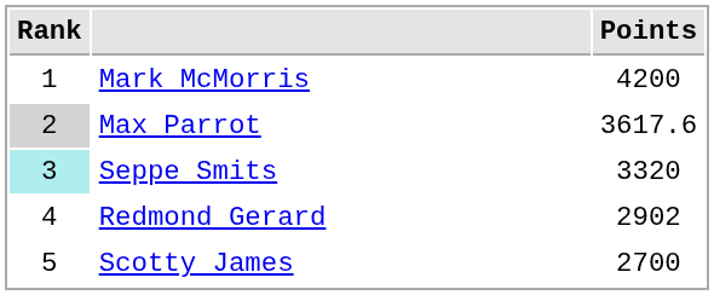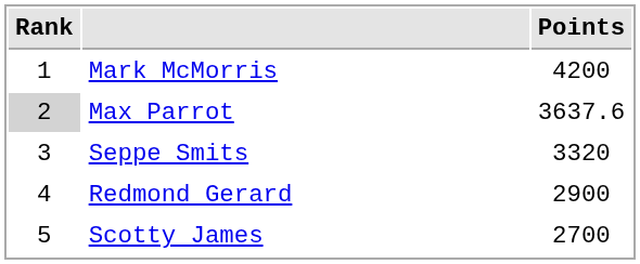Max Parrot | Points: 3617.6 -> 3637.6
Seppe Smits | Rank: paleturquoise background -> no background
Redmond Gerard | Points: 2902 -> 2900
